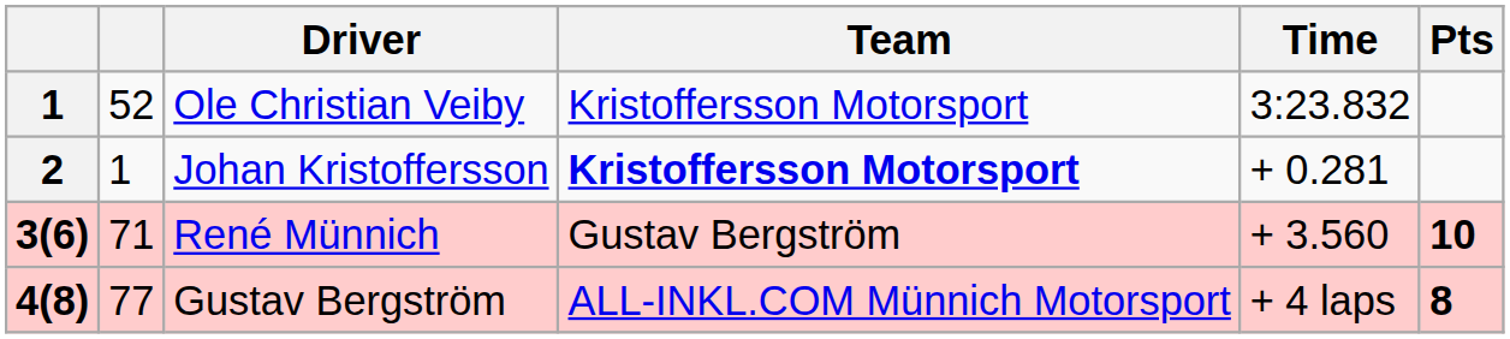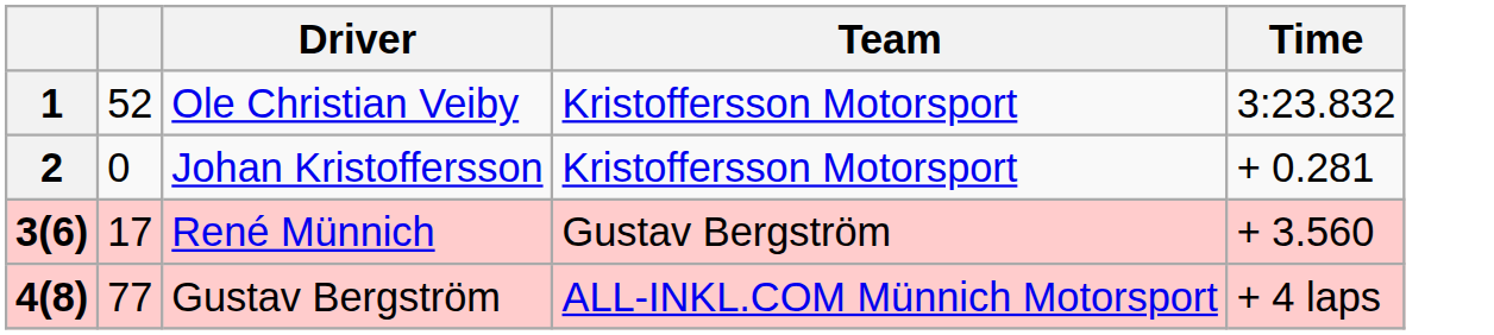- column: Pts | 10 | 8
2 | column 2: 1 -> 0
2 | Team: bold -> normal
3(6) | column 2: 71 -> 17
